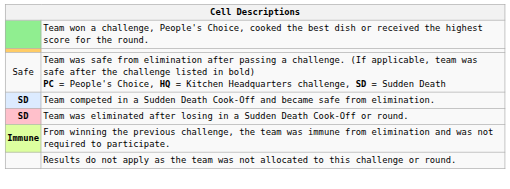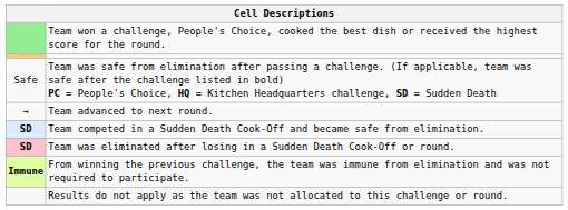+ row: → | Team advanced to next round.
